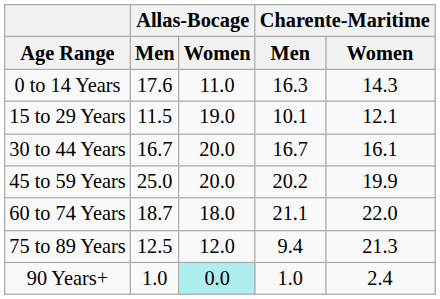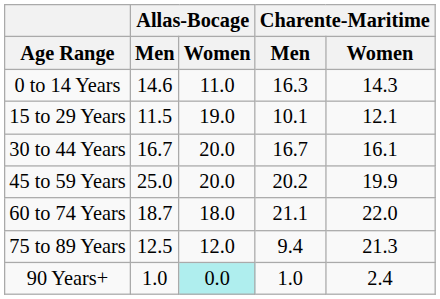0 to 14 Years | Allas-Bocage / Men: 17.6 -> 14.6
